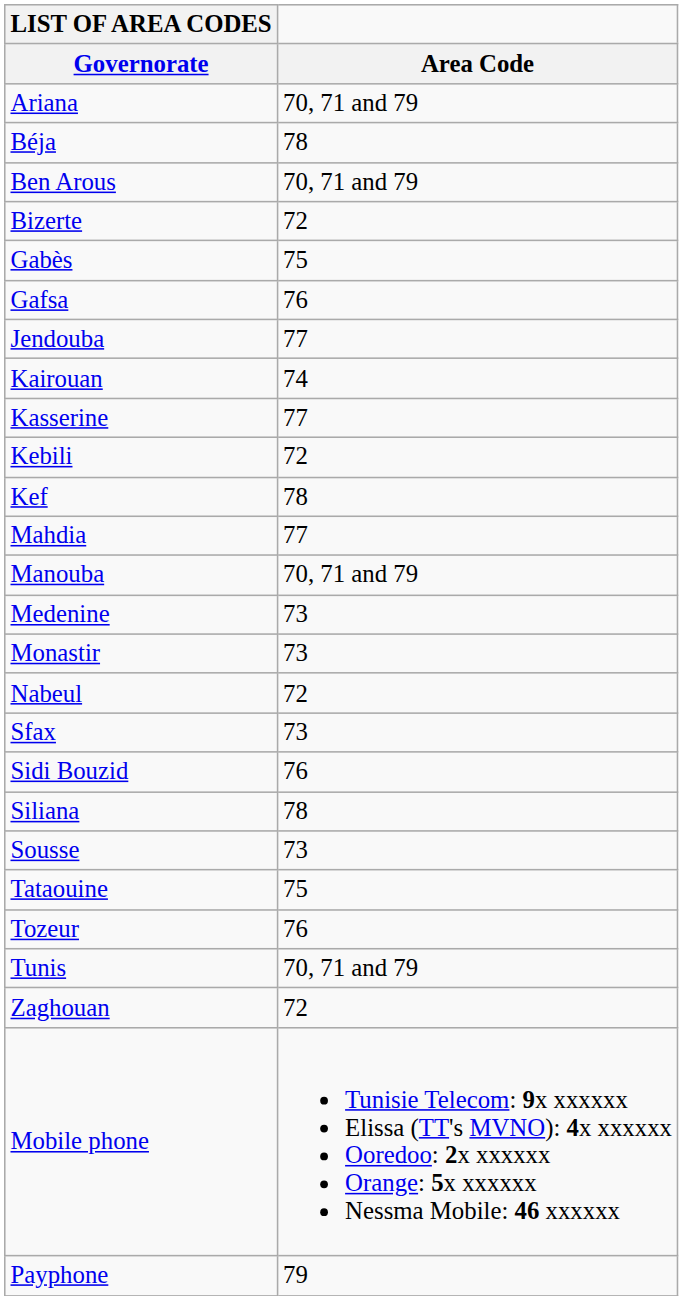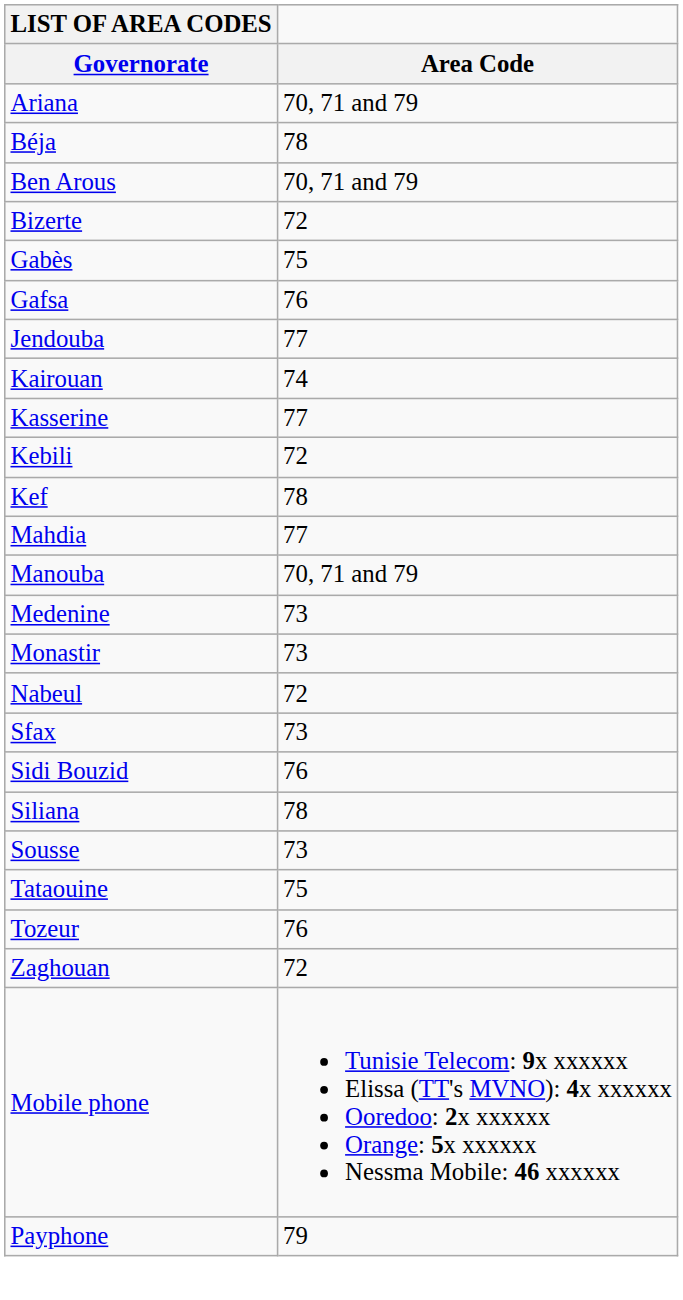- row: Tunis | 70, 71 and 79
